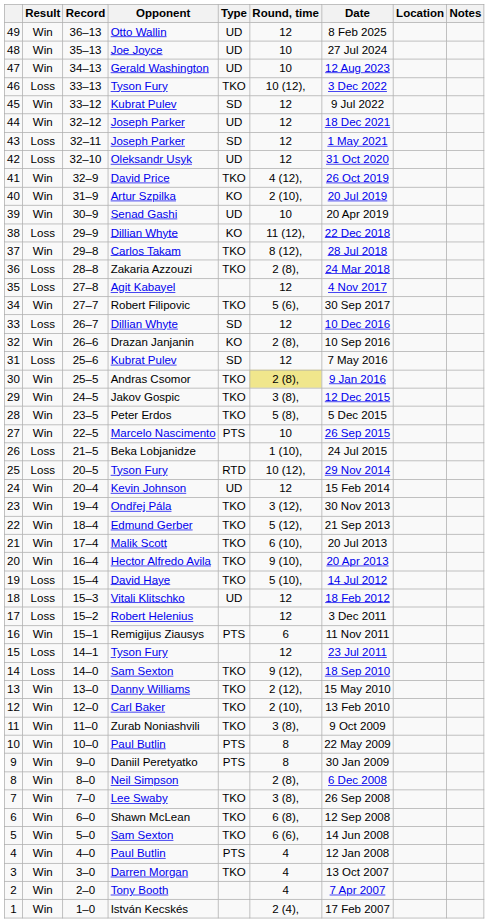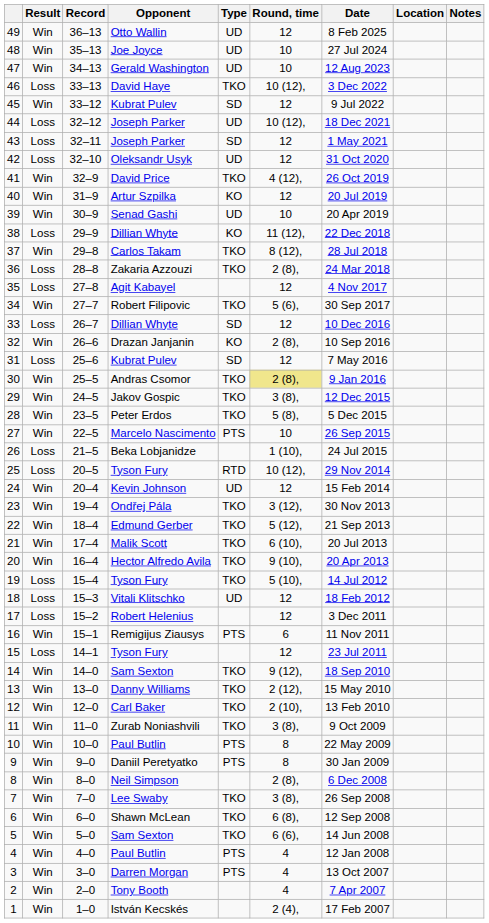46 | Opponent: Tyson Fury -> David Haye
44 | Result: Win -> Loss
44 | Round, time: 12 -> 10 (12),
40 | Round, time: 2 (10), -> 12
19 | Opponent: David Haye -> Tyson Fury
14 | Result: Loss -> Win
3 | Type: TKO -> PTS
